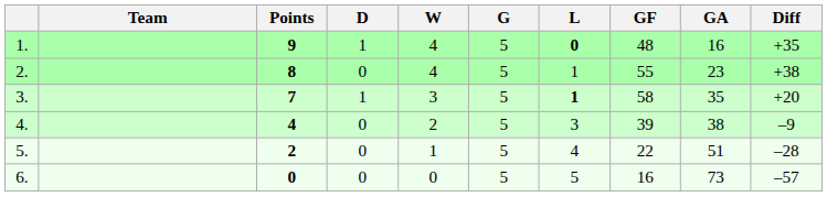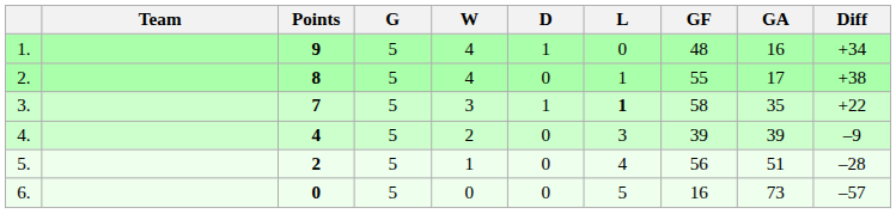columns swapped: G <-> D
1. | L: bold -> normal
1. | Diff: +35 -> +34
2. | GA: 23 -> 17
3. | Diff: +20 -> +22
4. | GA: 38 -> 39
5. | GF: 22 -> 56
